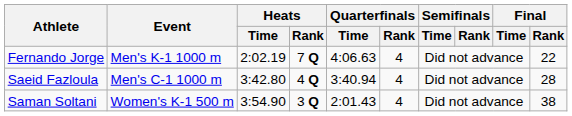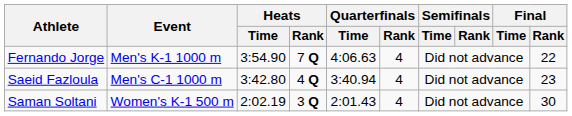Fernando Jorge | Heats / Time: 2:02.19 -> 3:54.90
Saeid Fazloula | Final / Rank: 28 -> 23
Saman Soltani | Heats / Time: 3:54.90 -> 2:02.19
Saman Soltani | Final / Rank: 38 -> 30
